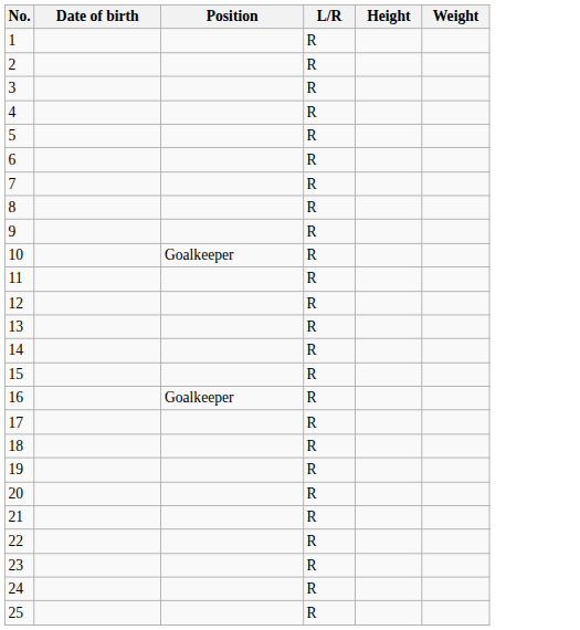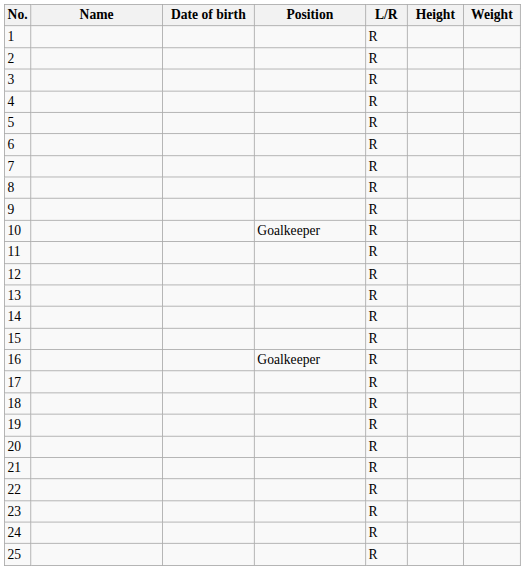+ column: Name
